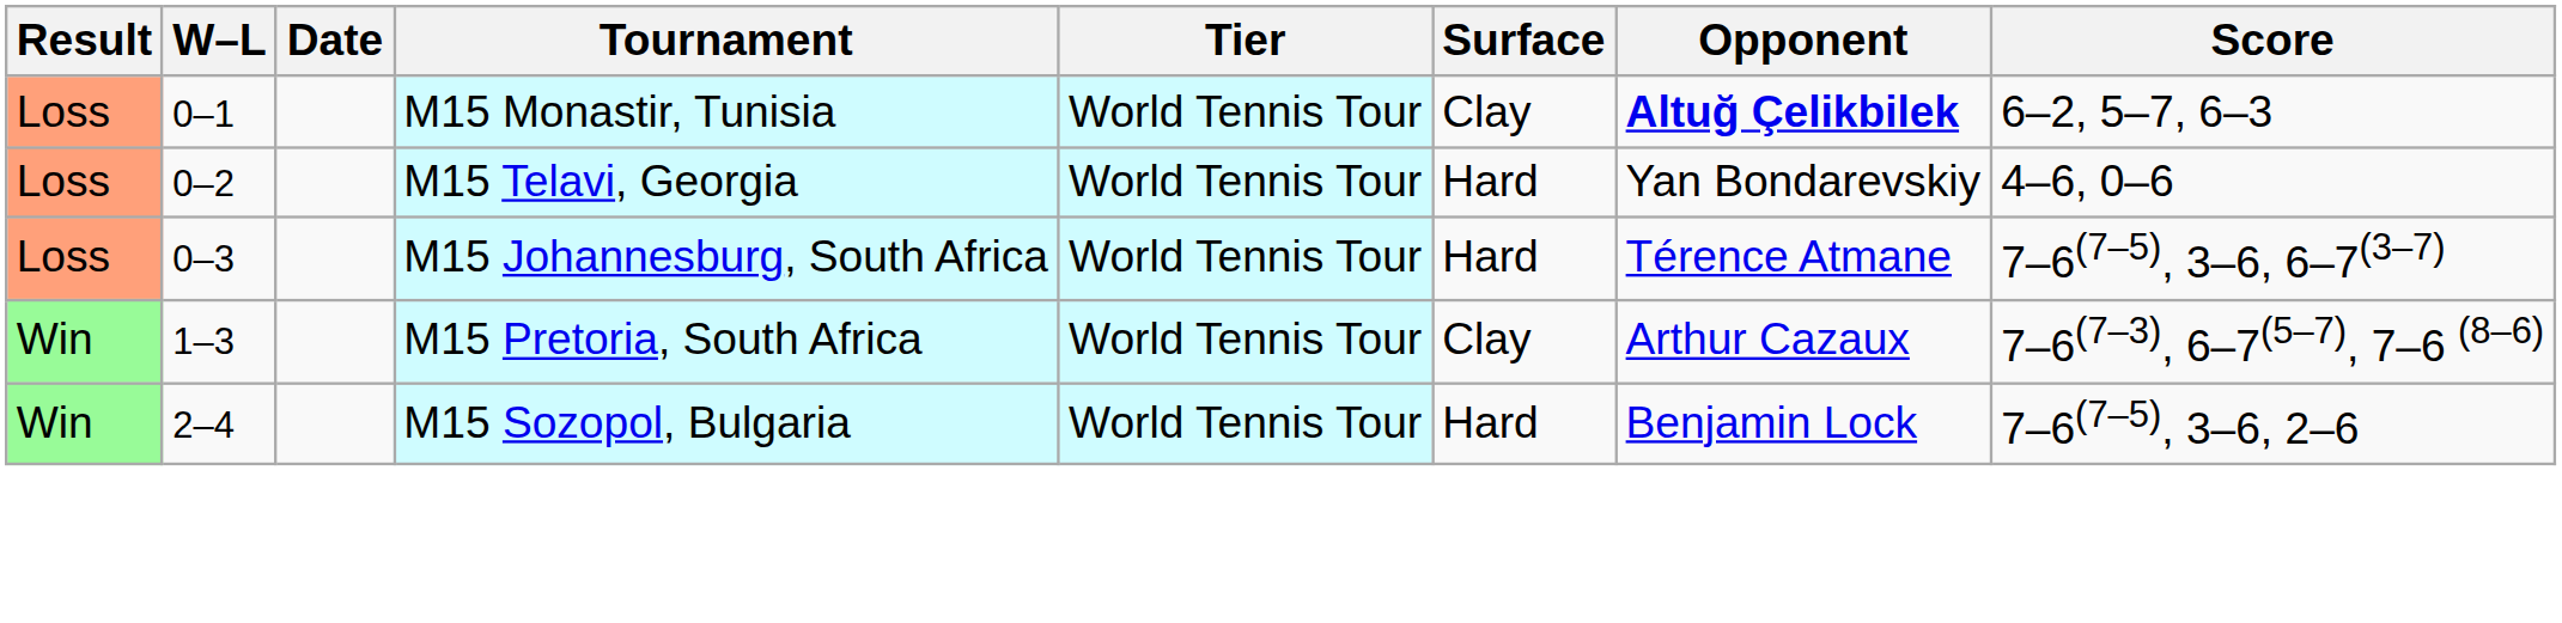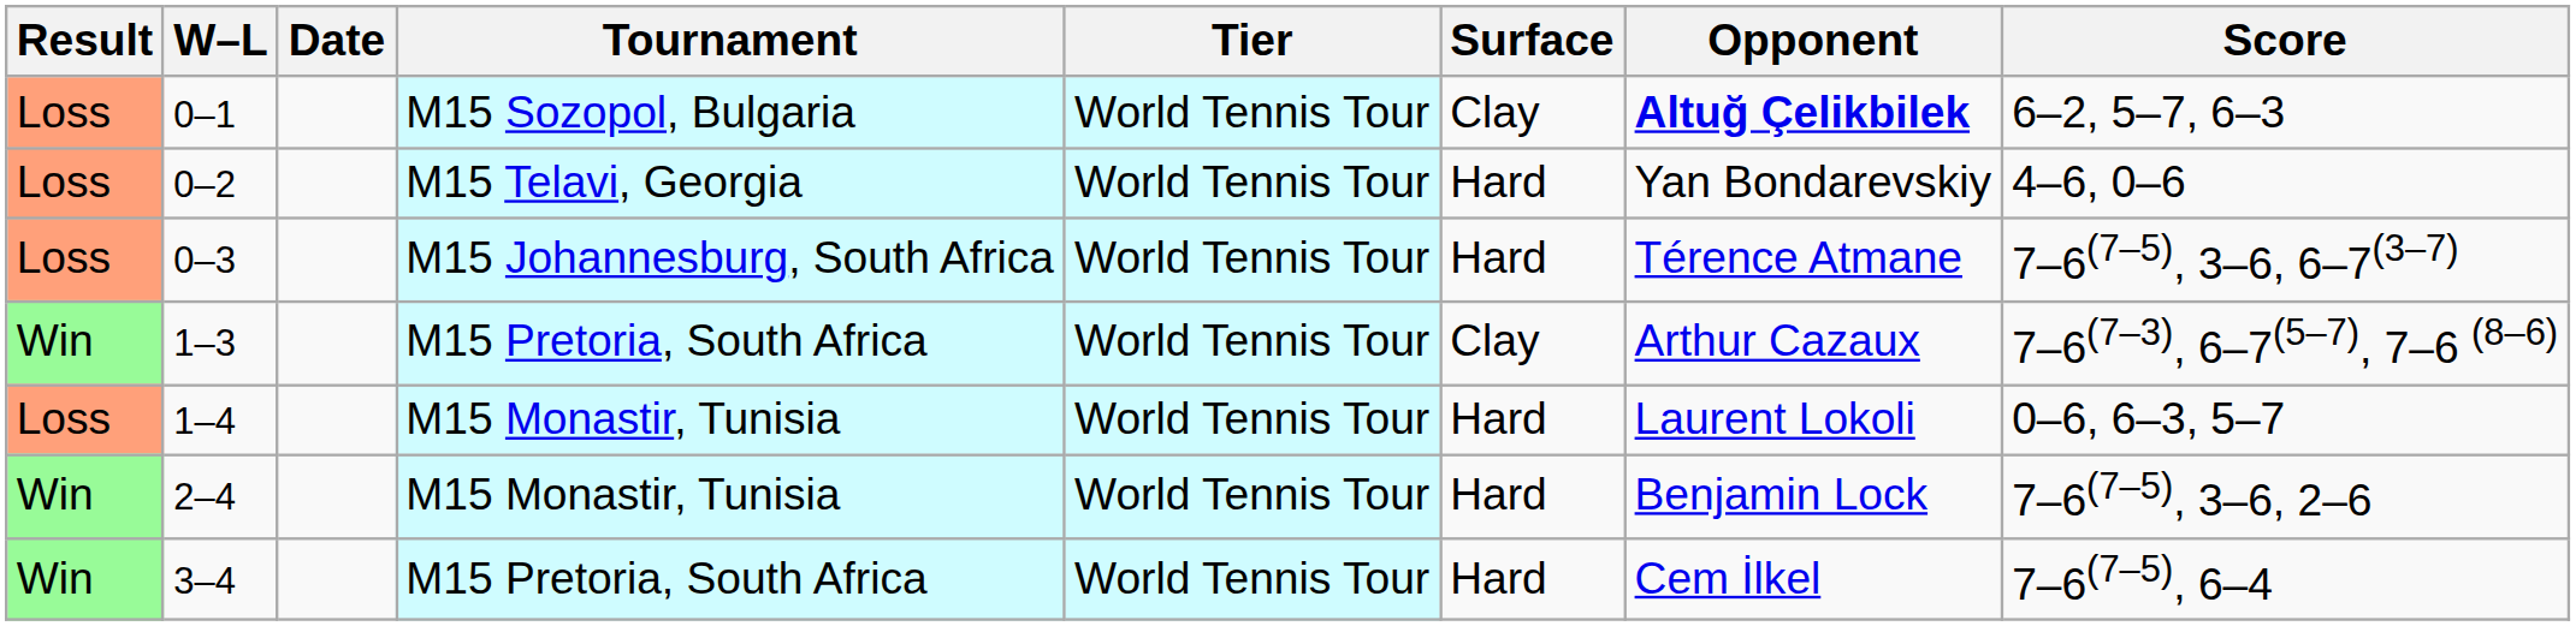0–1 | Tournament: M15 Monastir, Tunisia -> M15 Sozopol, Bulgaria
+ row: Loss | 1–4 | M15 Monastir, Tunisia | World Tennis Tour | Hard | Laurent Lokoli | 0–6, 6–3, 5–7
2–4 | Tournament: M15 Sozopol, Bulgaria -> M15 Monastir, Tunisia
+ row: Win | 3–4 | M15 Pretoria, South Africa | World Tennis Tour | Hard | Cem İlkel | 7–6(7–5), 6–4
